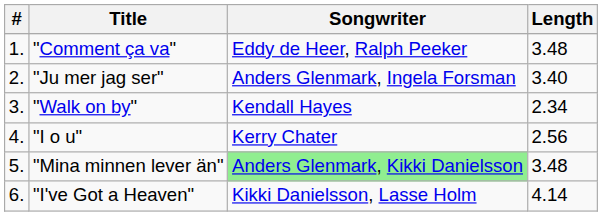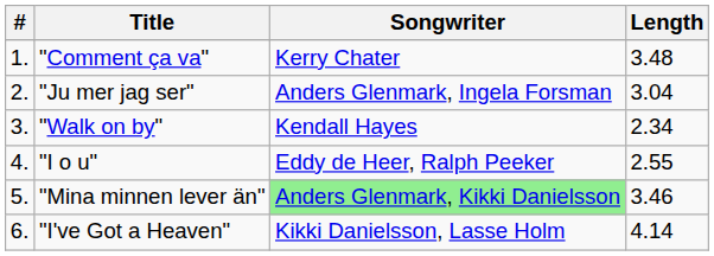"Comment ça va" | Songwriter: Eddy de Heer, Ralph Peeker -> Kerry Chater
"Ju mer jag ser" | Length: 3.40 -> 3.04
"I o u" | Songwriter: Kerry Chater -> Eddy de Heer, Ralph Peeker
"I o u" | Length: 2.56 -> 2.55
"Mina minnen lever än" | Length: 3.48 -> 3.46
